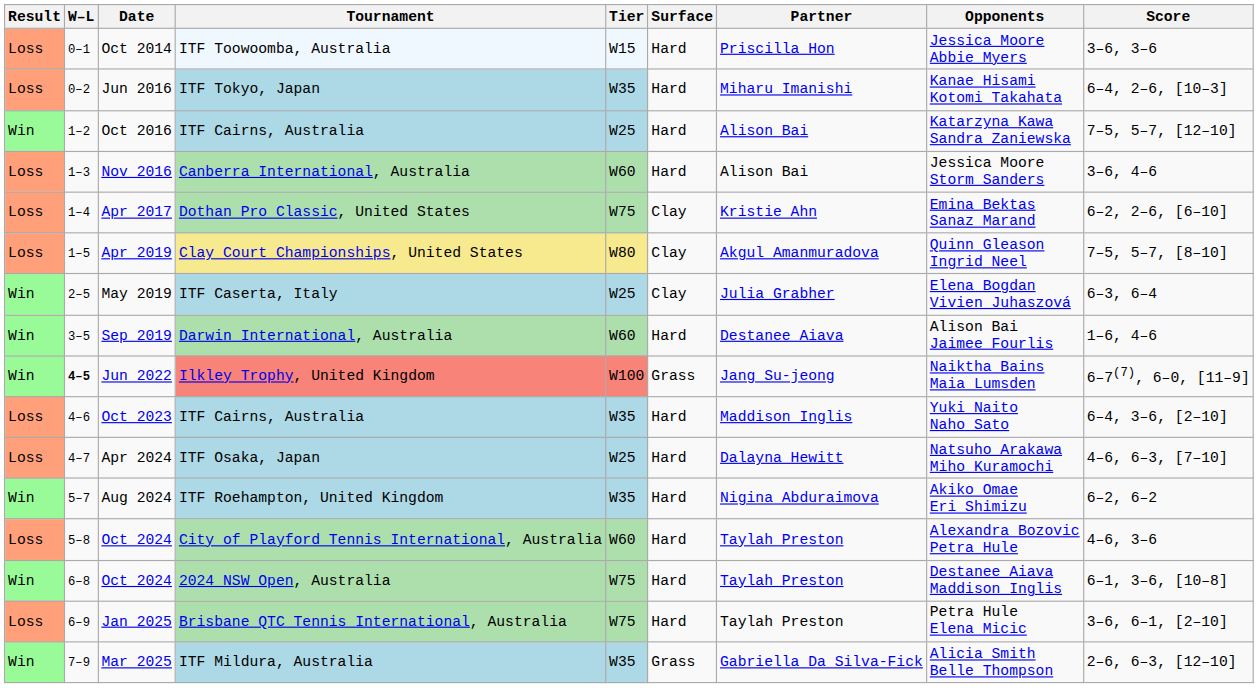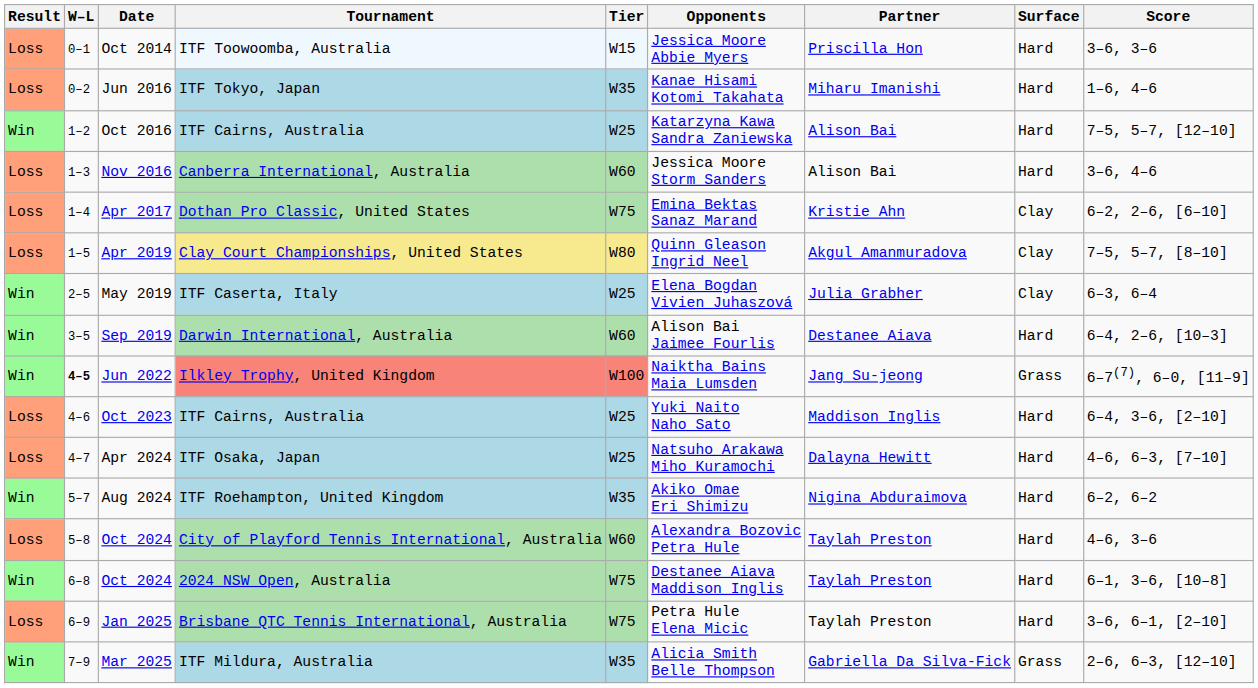columns swapped: Surface <-> Opponents
Jun 2016 | Score: 6–4, 2–6, [10–3] -> 1–6, 4–6
Sep 2019 | Score: 1–6, 4–6 -> 6–4, 2–6, [10–3]
Oct 2023 | Tier: W35 -> W25
